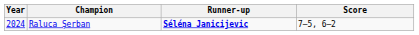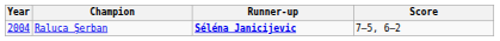Raluca Șerban | Year: 2024 -> 2004
